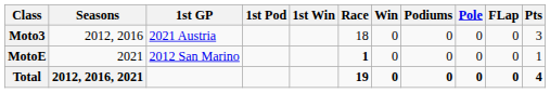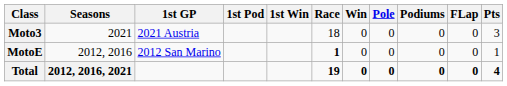columns swapped: Podiums <-> Pole
Moto3 | Seasons: 2012, 2016 -> 2021
MotoE | Seasons: 2021 -> 2012, 2016
